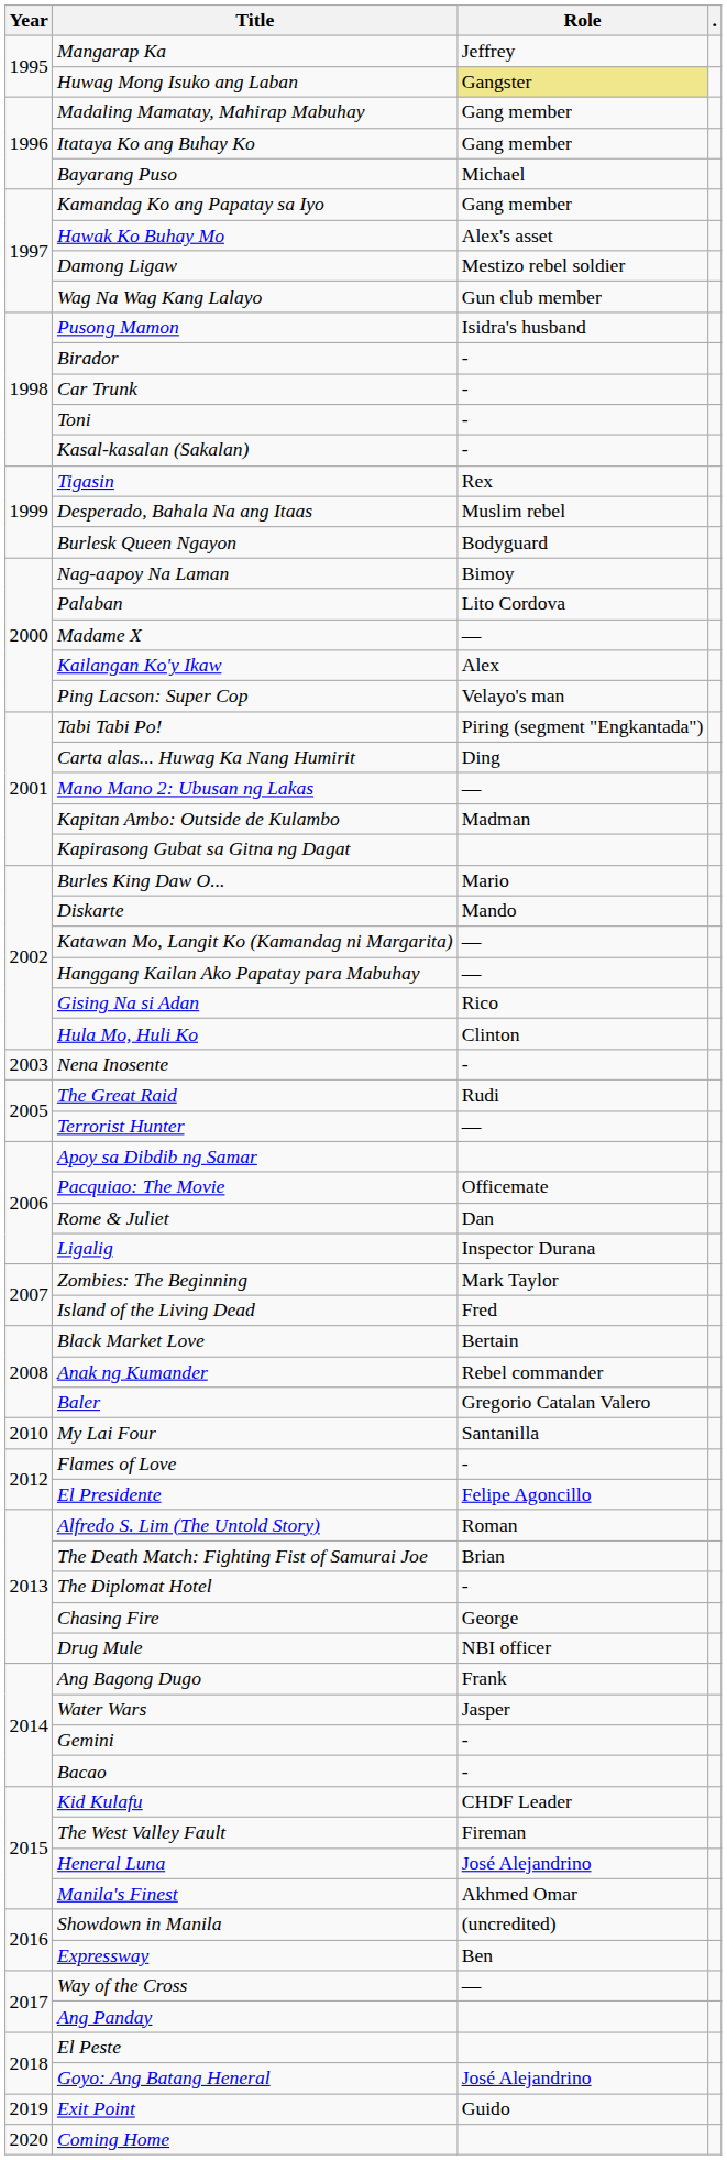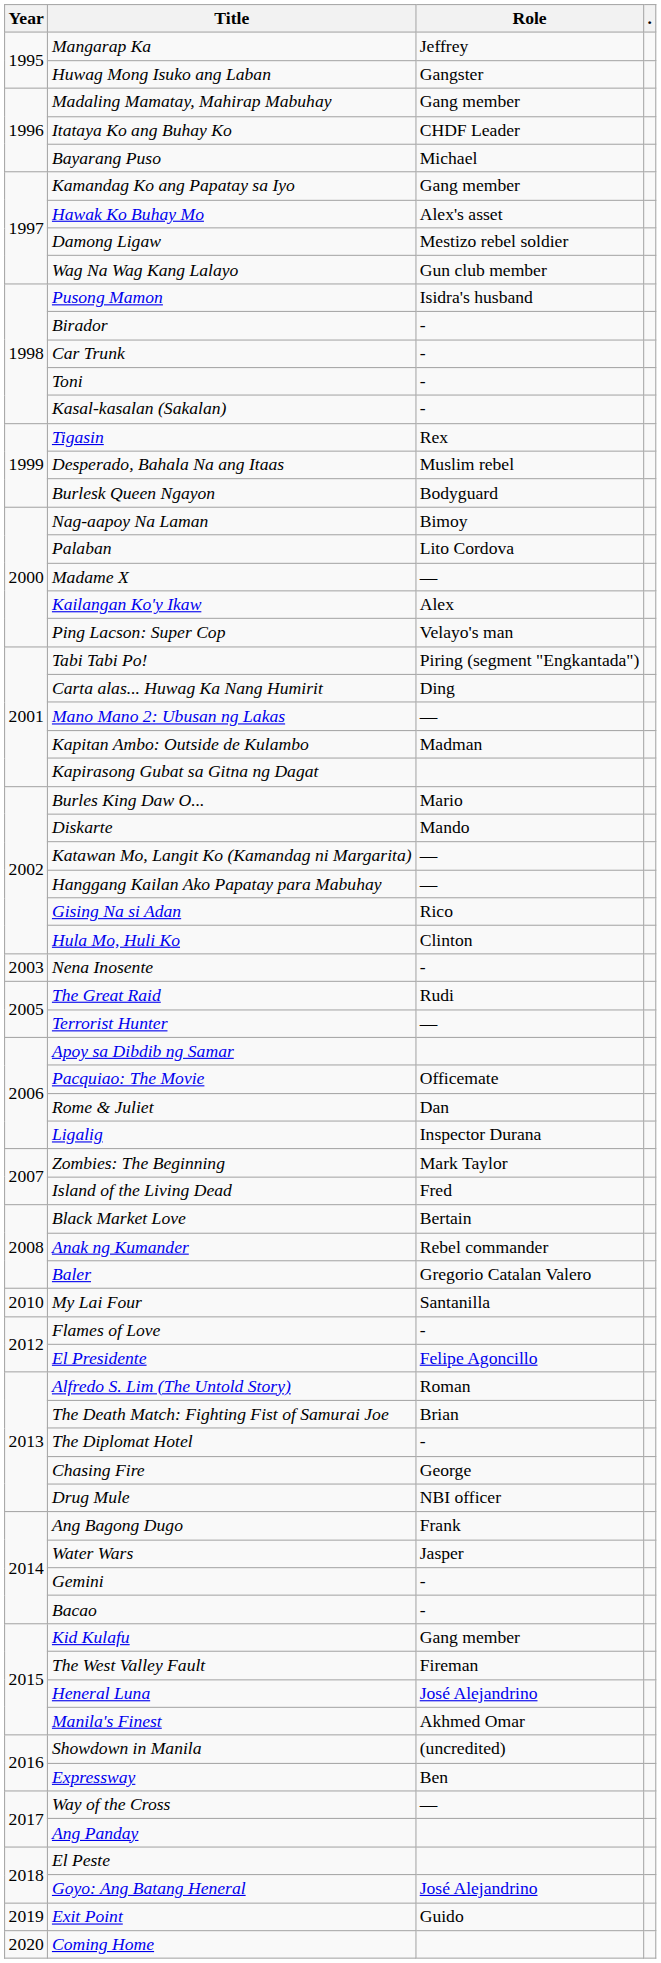Huwag Mong Isuko ang Laban | Role: khaki background -> no background
Itataya Ko ang Buhay Ko | Role: Gang member -> CHDF Leader
Kid Kulafu | Role: CHDF Leader -> Gang member
